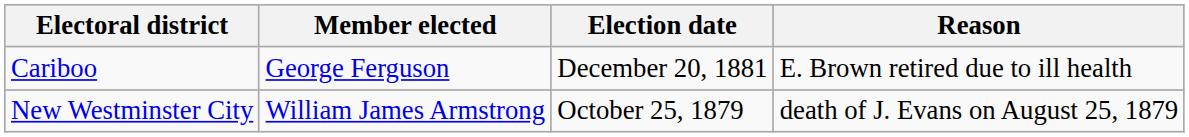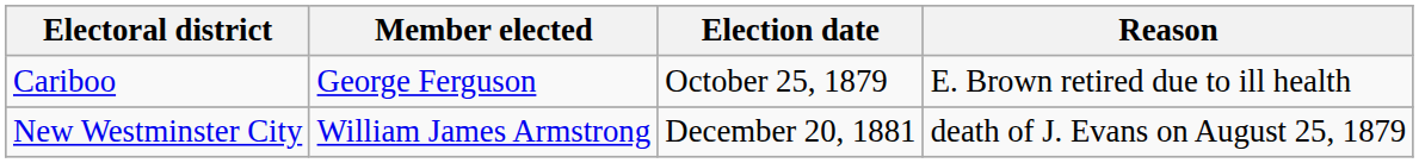Cariboo | Election date: December 20, 1881 -> October 25, 1879
New Westminster City | Election date: October 25, 1879 -> December 20, 1881
